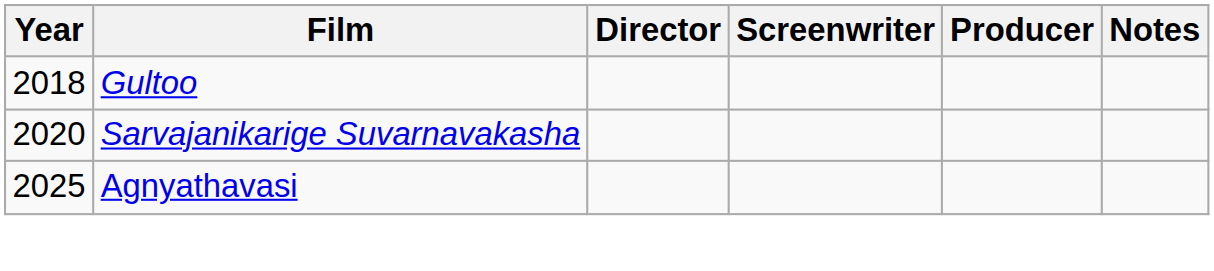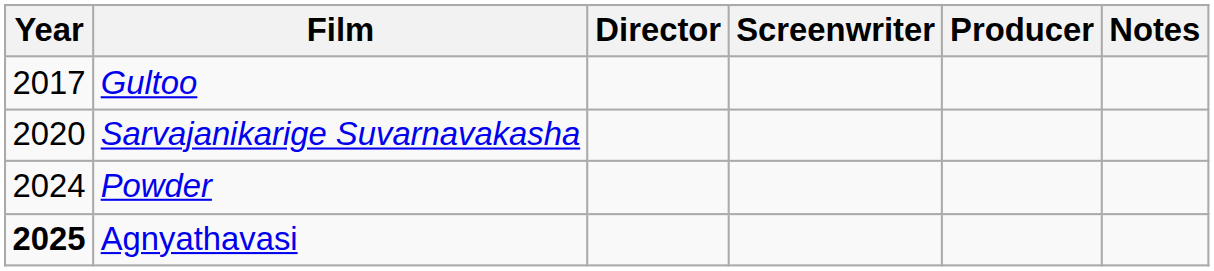Gultoo | Year: 2018 -> 2017
+ row: 2024 | Powder
Agnyathavasi | Year: normal -> bold
